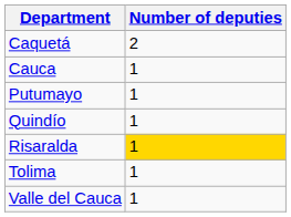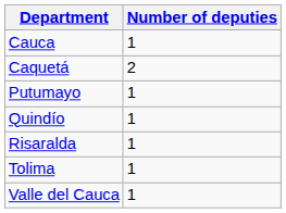rows swapped: Cauca <-> Caquetá
Risaralda | Number of deputies: gold background -> no background
